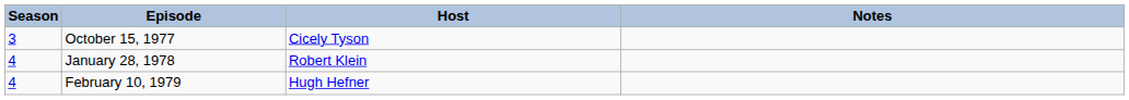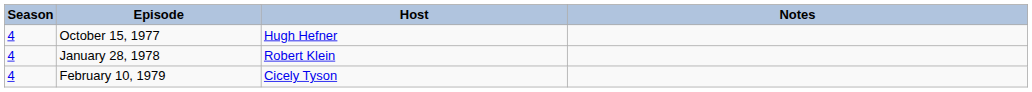October 15, 1977 | Season: 3 -> 4
October 15, 1977 | Host: Cicely Tyson -> Hugh Hefner
February 10, 1979 | Host: Hugh Hefner -> Cicely Tyson
